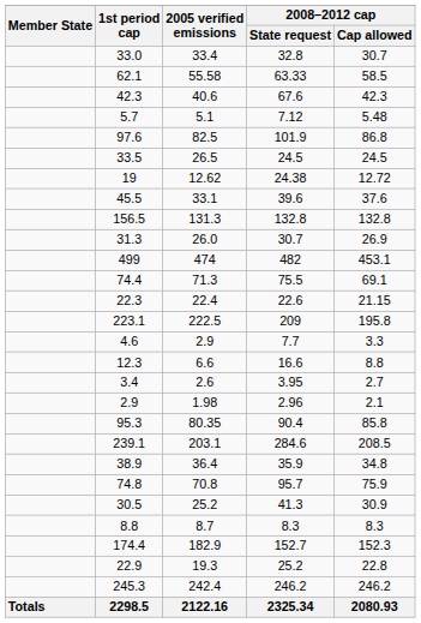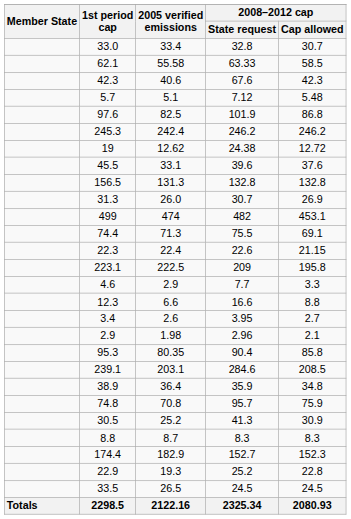rows swapped: 33.5 <-> 245.3
